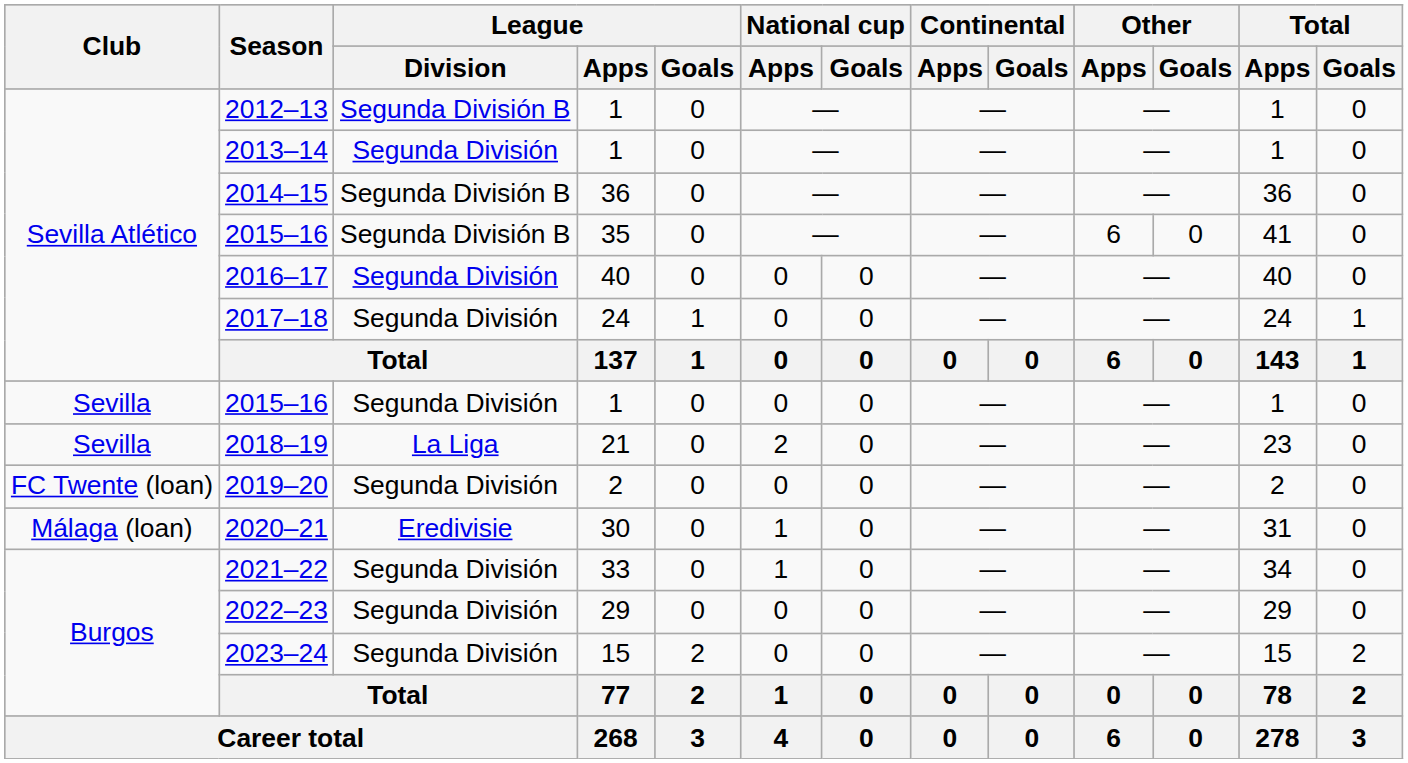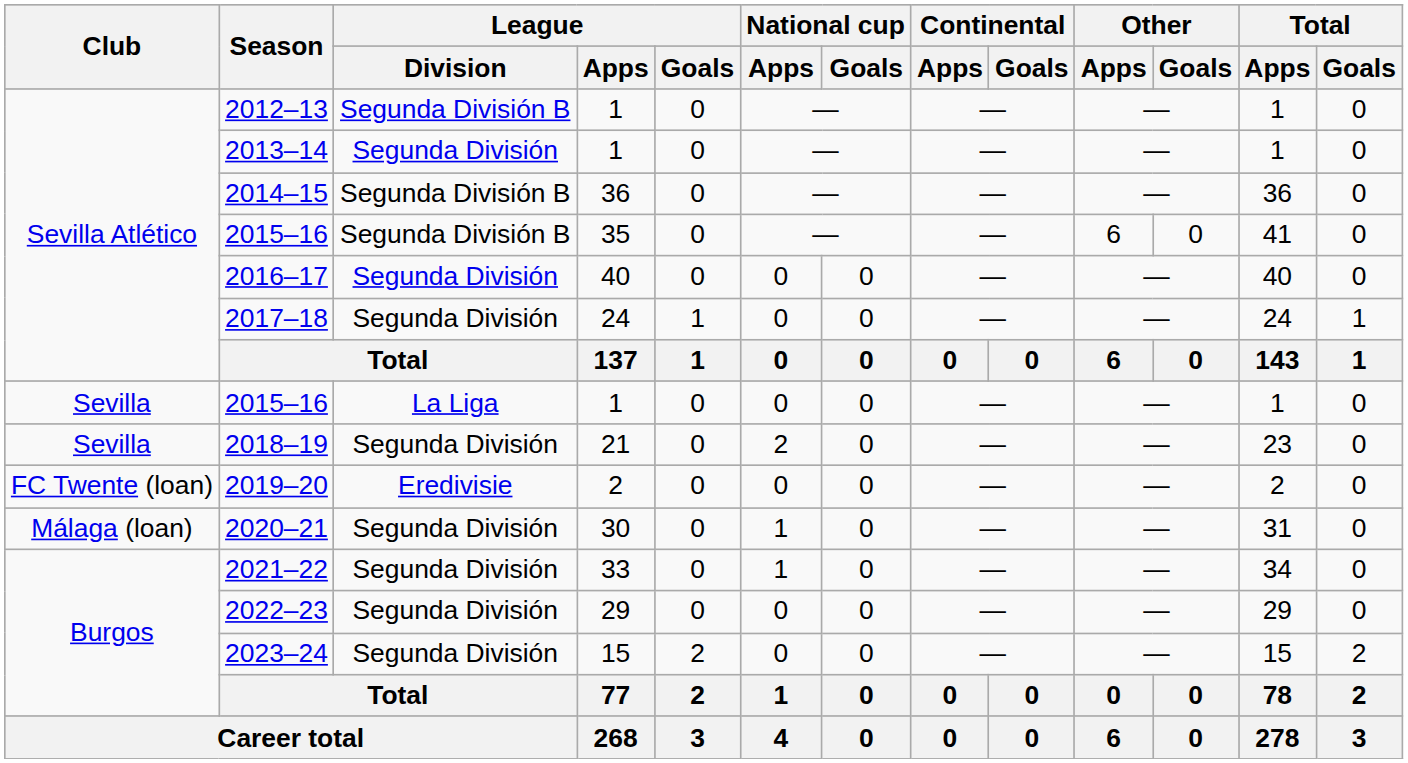2015–16 / 1 | League / Division: Segunda División -> La Liga
2018–19 | League / Division: La Liga -> Segunda División
2019–20 | League / Division: Segunda División -> Eredivisie
2020–21 | League / Division: Eredivisie -> Segunda División
